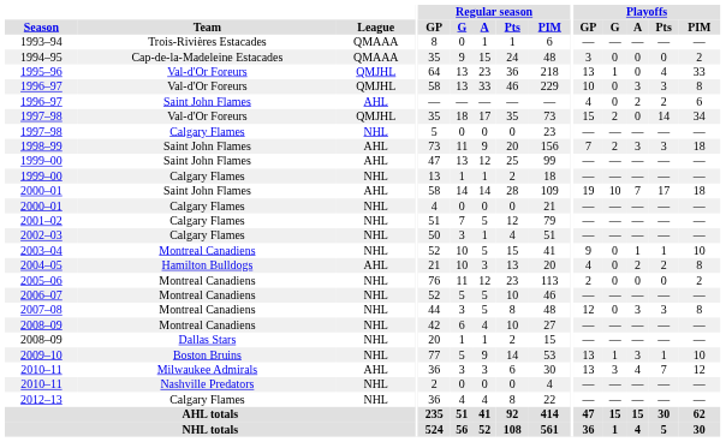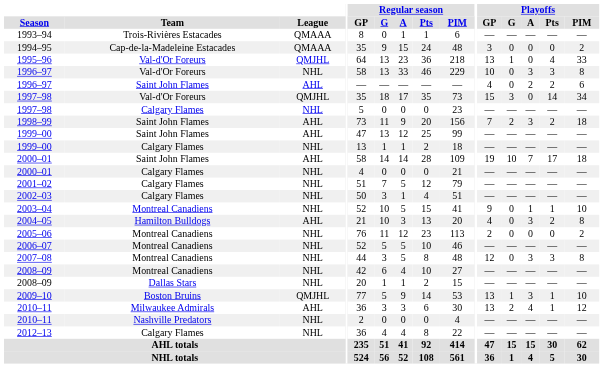1996–97 / Val-d'Or Foreurs | League: QMJHL -> NHL
1997–98 / Val-d'Or Foreurs | Playoffs / G: 2 -> 3
1998–99 | Playoffs / Pts: 3 -> 2
2004–05 | Playoffs / A: 2 -> 3
2009–10 | League: NHL -> QMJHL
2010–11 / Milwaukee Admirals | Playoffs / G: 3 -> 2
2010–11 / Milwaukee Admirals | Playoffs / Pts: 7 -> 1
